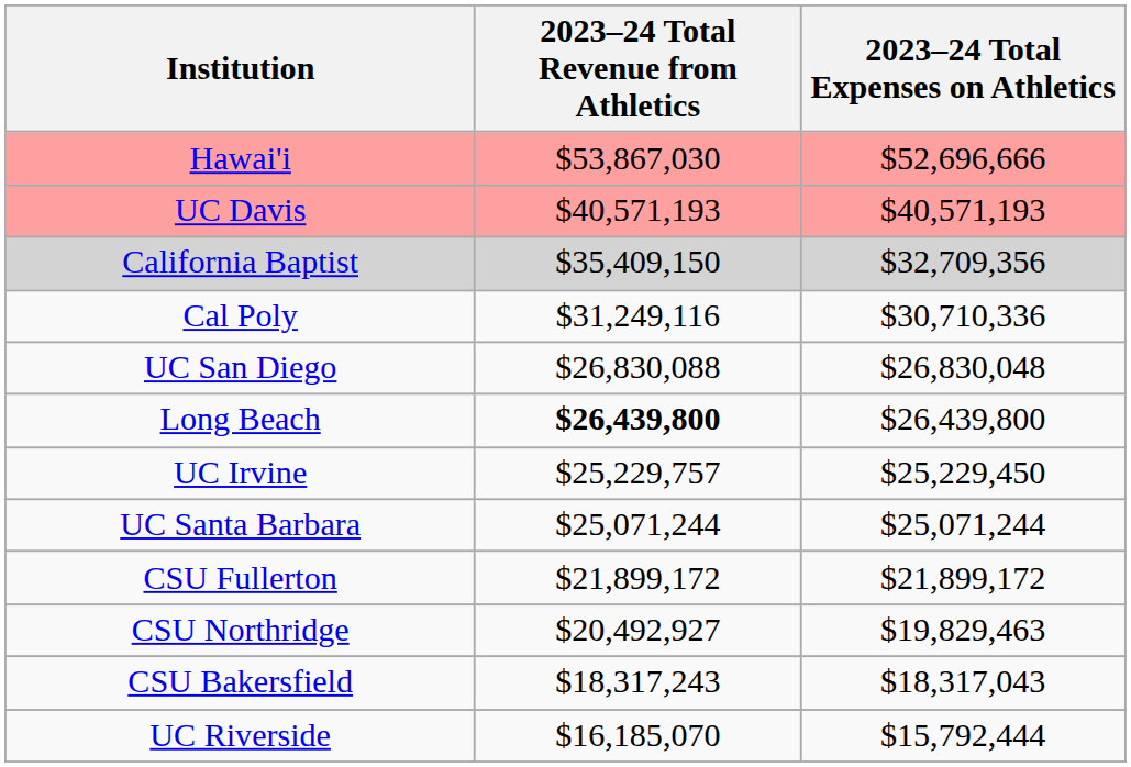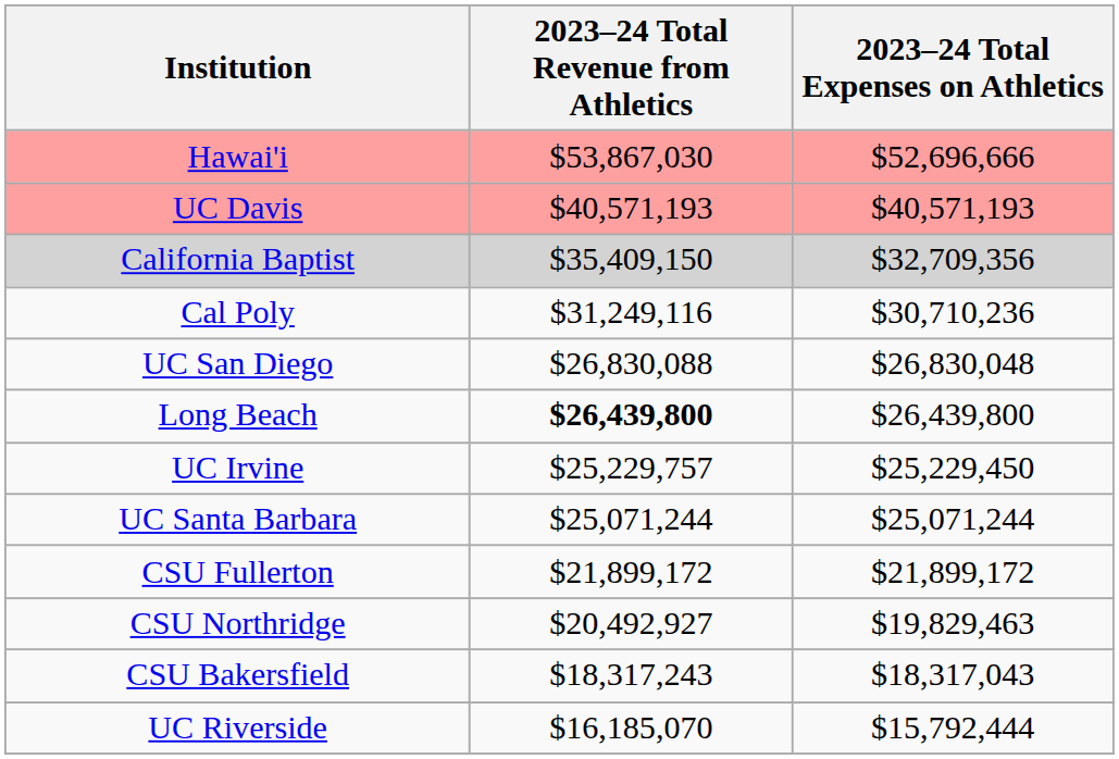Cal Poly | 2023–24 Total Expenses on Athletics: $30,710,336 -> $30,710,236
